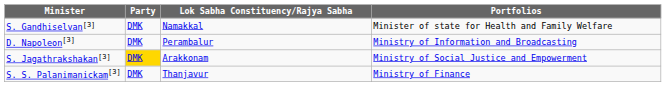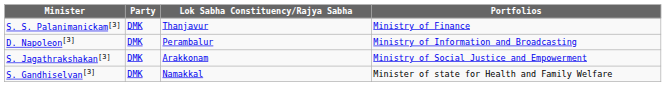rows swapped: S. S. Palanimanickam[3] <-> S. Gandhiselvan[3]
S. Jagathrakshakan[3] | Party: gold background -> no background
